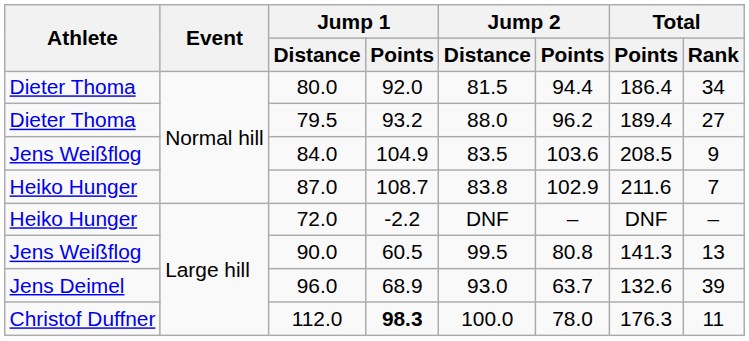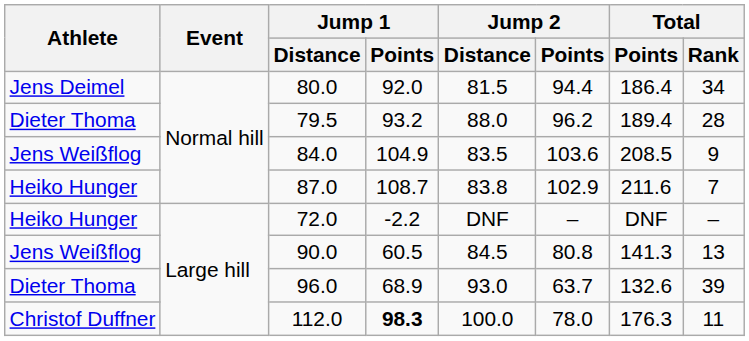80.0 | Athlete: Dieter Thoma -> Jens Deimel
79.5 | Total / Rank: 27 -> 28
90.0 | Jump 2 / Distance: 99.5 -> 84.5
96.0 | Athlete: Jens Deimel -> Dieter Thoma
